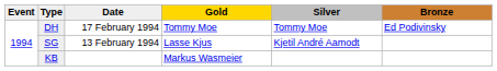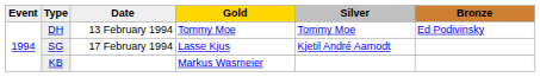DH | Date: 17 February 1994 -> 13 February 1994
SG | Date: 13 February 1994 -> 17 February 1994
